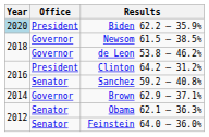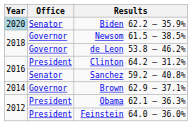Biden 62.2 – 35.9% | Office: President -> Senator
Obama 62.1 – 36.3% | Office: Senator -> President
Feinstein 64.0 – 36.0% | Office: Senator -> President
